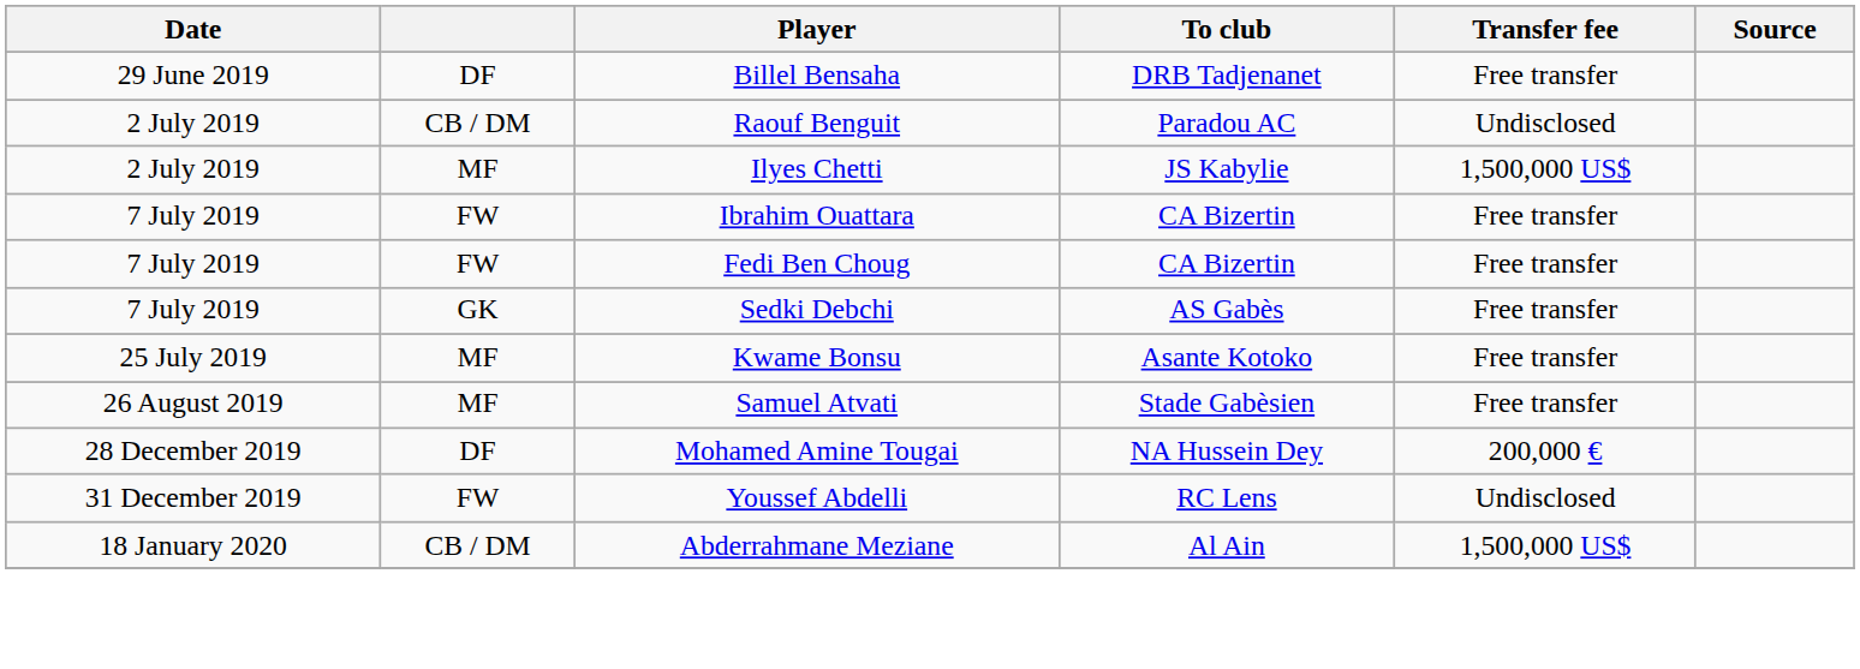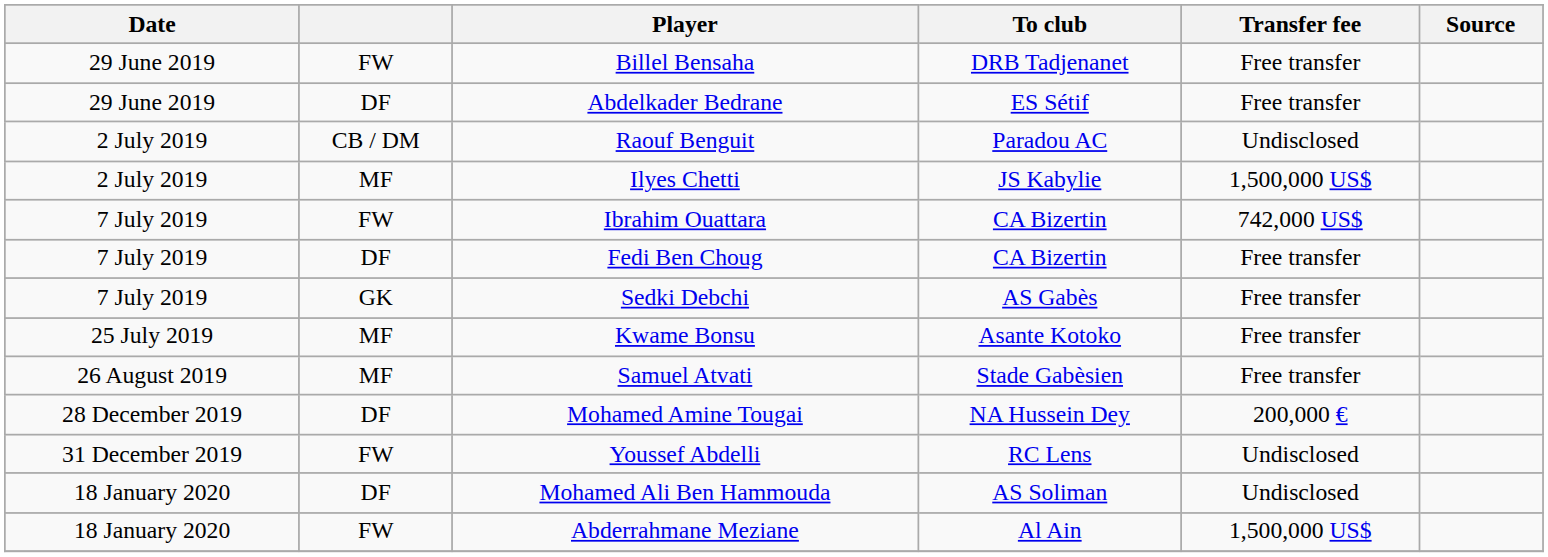Billel Bensaha | column 2: DF -> FW
+ row: 29 June 2019 | DF | Abdelkader Bedrane | ES Sétif | Free transfer
Ibrahim Ouattara | Transfer fee: Free transfer -> 742,000 US$
Fedi Ben Choug | column 2: FW -> DF
+ row: 18 January 2020 | DF | Mohamed Ali Ben Hammouda | AS Soliman | Undisclosed
Abderrahmane Meziane | column 2: CB / DM -> FW
